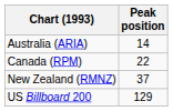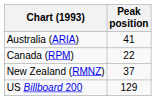Australia (ARIA) | Peak position: 14 -> 41
